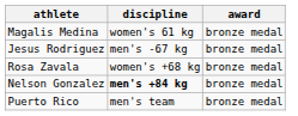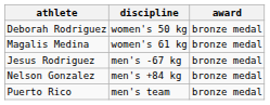+ row: Deborah Rodriguez | women's 50 kg | bronze medal
- row: Rosa Zavala | women's +68 kg | bronze medal
Nelson Gonzalez | discipline: bold -> normal
